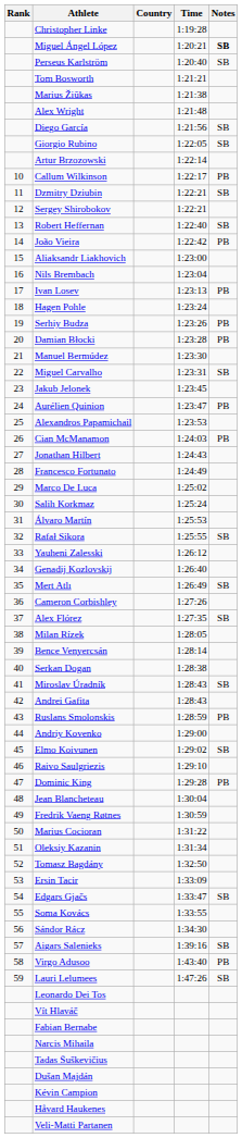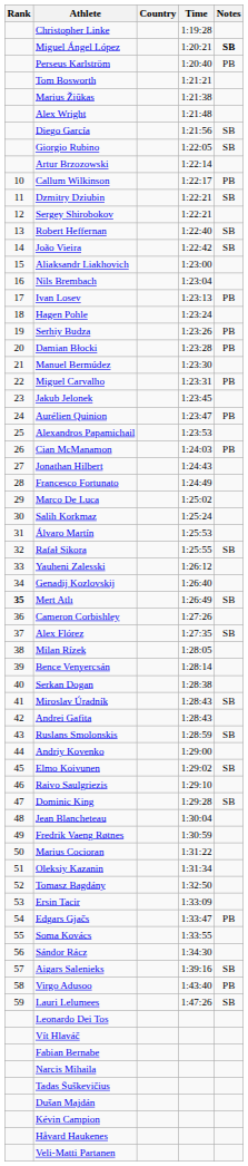Perseus Karlström | Notes: SB -> PB
João Vieira | Notes: PB -> SB
Miguel Carvalho | Notes: SB -> PB
Mert Atlı | Rank: normal -> bold
Ruslans Smolonskis | Notes: PB -> SB
Dominic King | Notes: PB -> SB
Edgars Gjačs | Notes: SB -> PB
